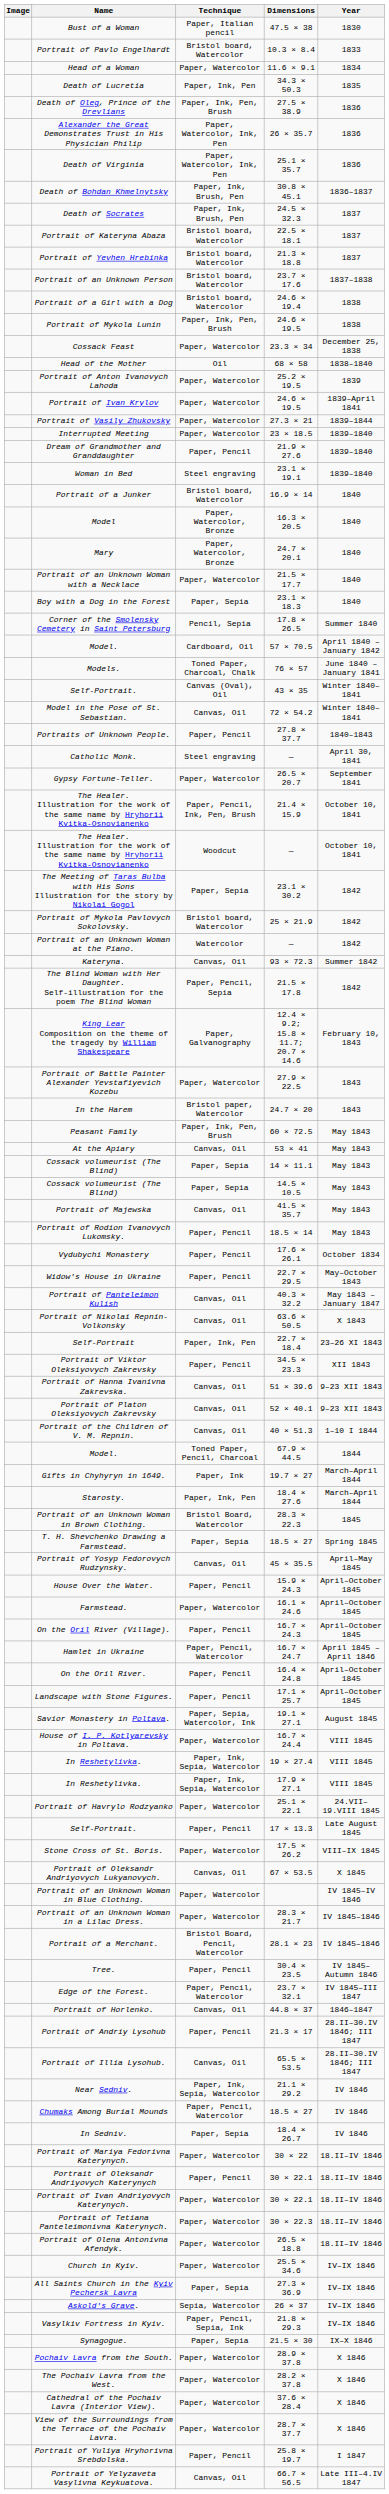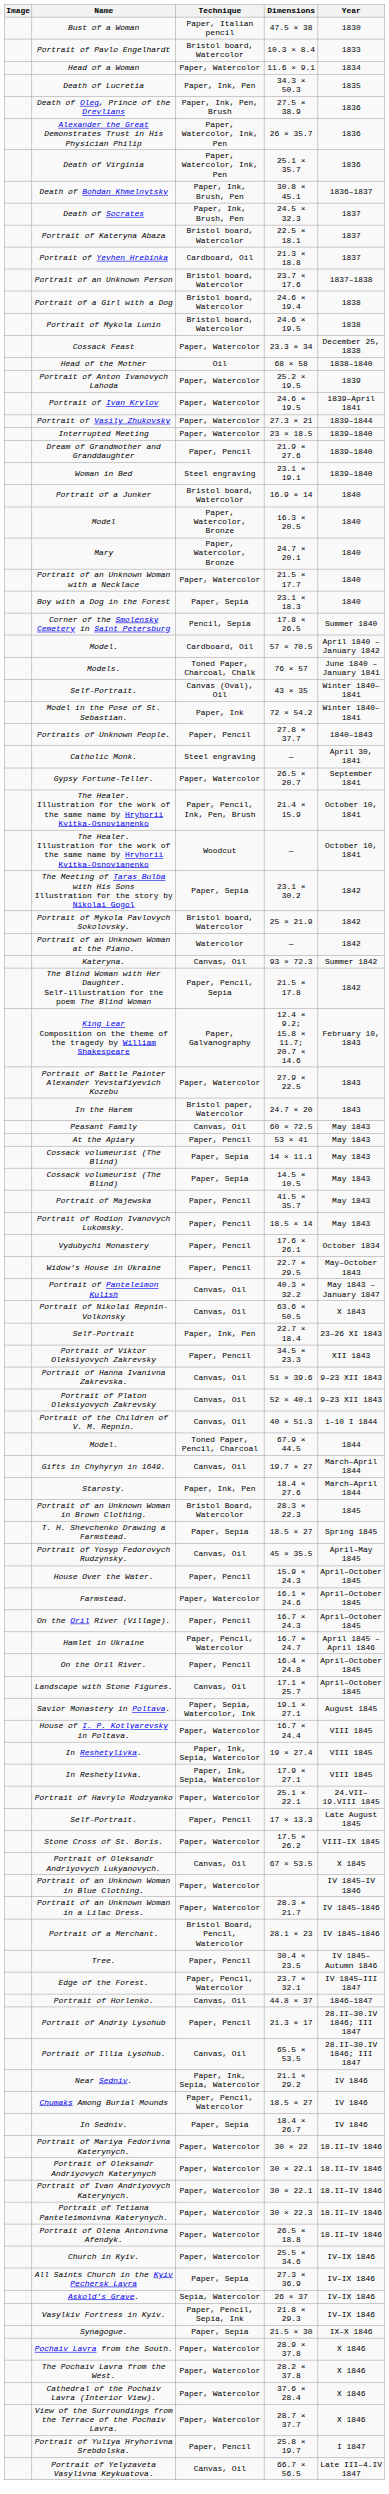Portrait of Yevhen Hrebinka | Technique: Bristol board, Watercolor -> Cardboard, Oil
Portrait of Mykola Lunin | Technique: Paper, Ink, Pen, Brush -> Bristol board, Watercolor
Model in the Pose of St. Sebastian. | Technique: Canvas, Oil -> Paper, Ink
Peasant Family | Technique: Paper, Ink, Pen, Brush -> Canvas, Oil
At the Apiary | Technique: Canvas, Oil -> Paper, Pencil
Portrait of Majewska | Technique: Canvas, Oil -> Paper, Pencil
Gifts in Chyhyryn in 1649. | Technique: Paper, Ink -> Canvas, Oil
Landscape with Stone Figures. | Technique: Paper, Pencil -> Canvas, Oil
Portrait of Oleksandr Andriyovych Katerynych | Technique: Paper, Pencil -> Paper, Watercolor
